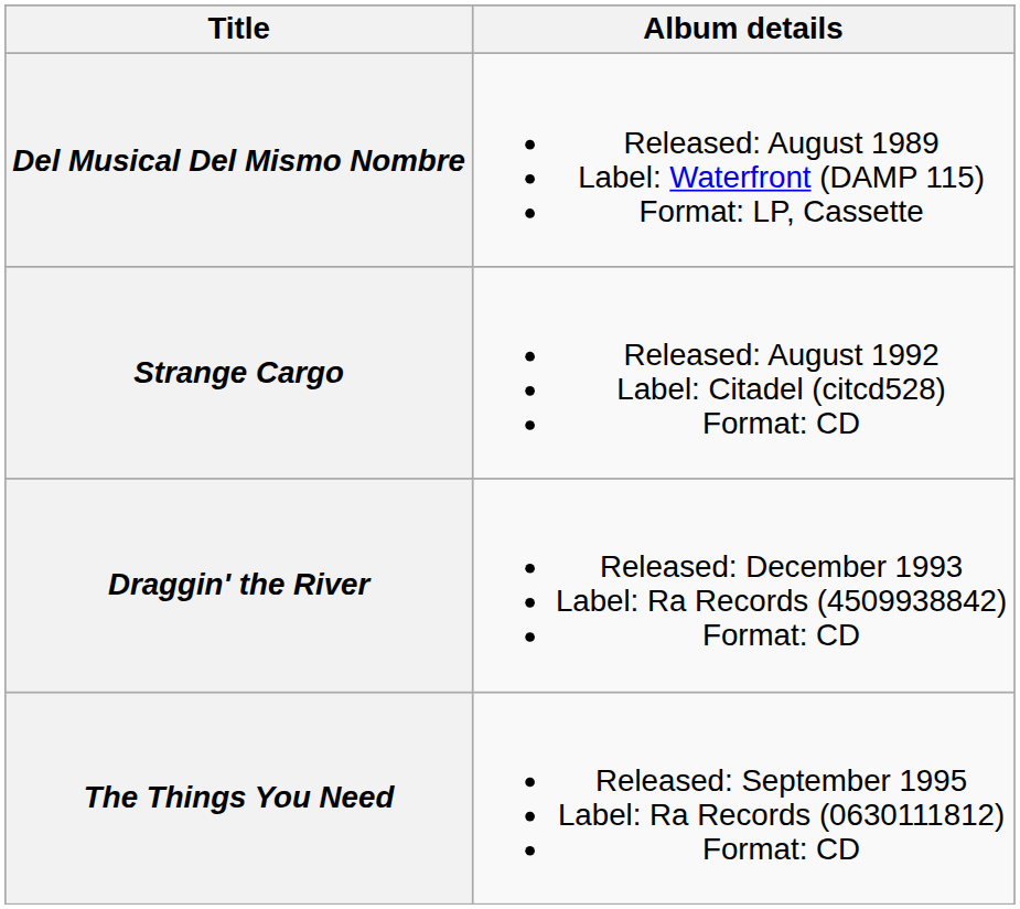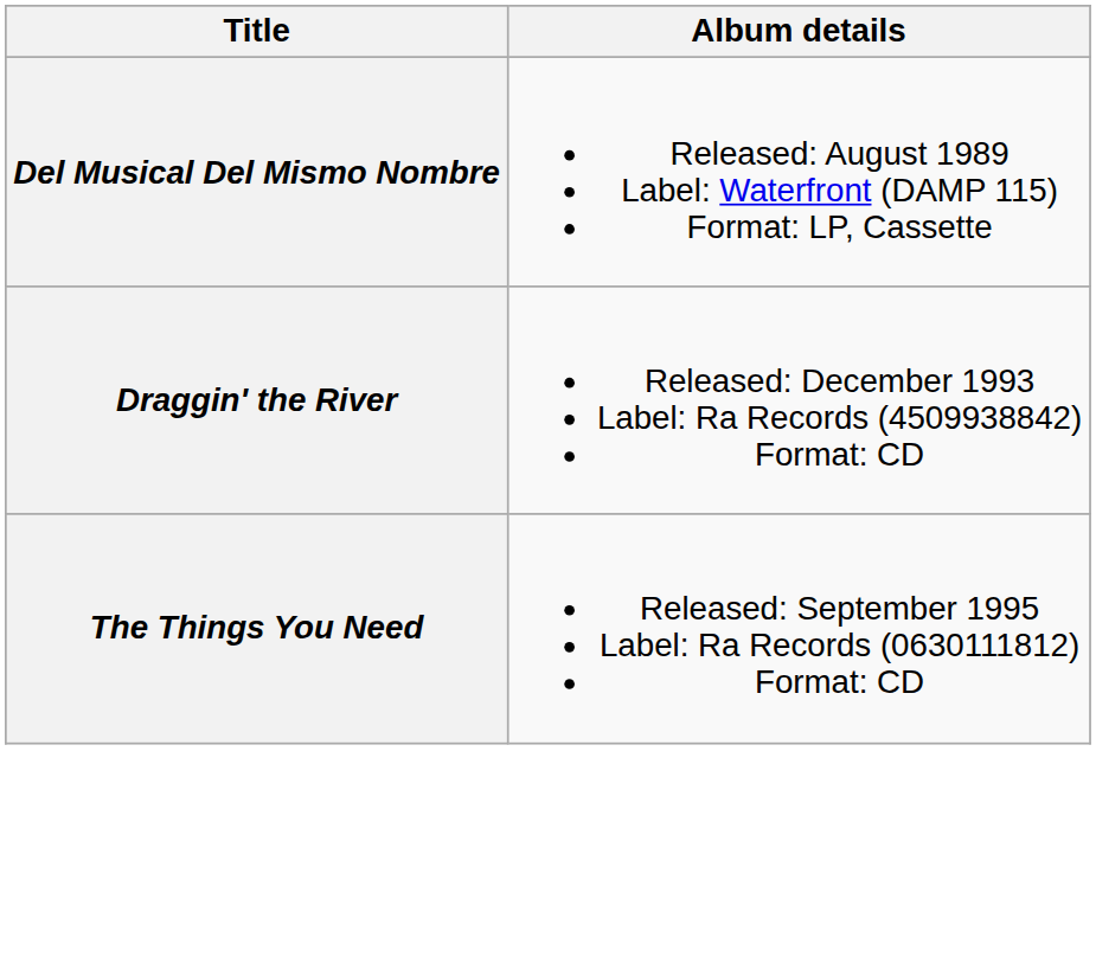- row: Strange Cargo | Released: August 1992 Label: Citadel (citcd528) Format: CD
